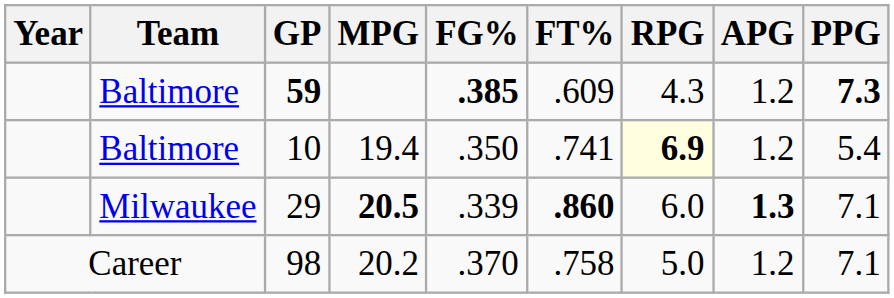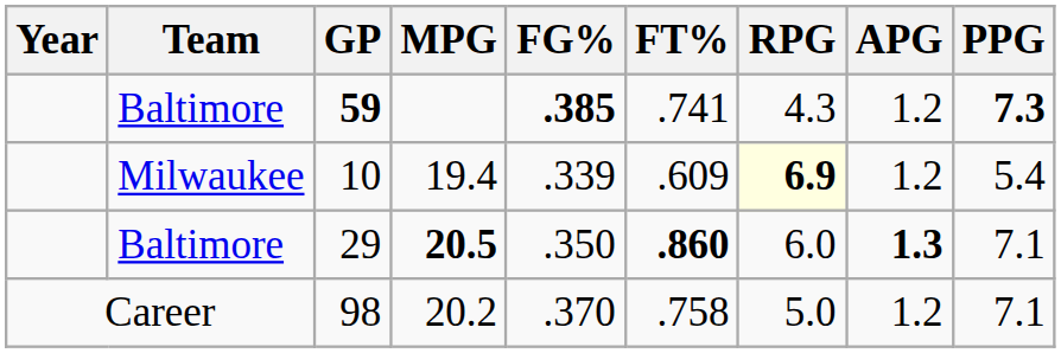59 | FT%: .609 -> .741
10 | Team: Baltimore -> Milwaukee
10 | FG%: .350 -> .339
10 | FT%: .741 -> .609
29 | Team: Milwaukee -> Baltimore
29 | FG%: .339 -> .350
